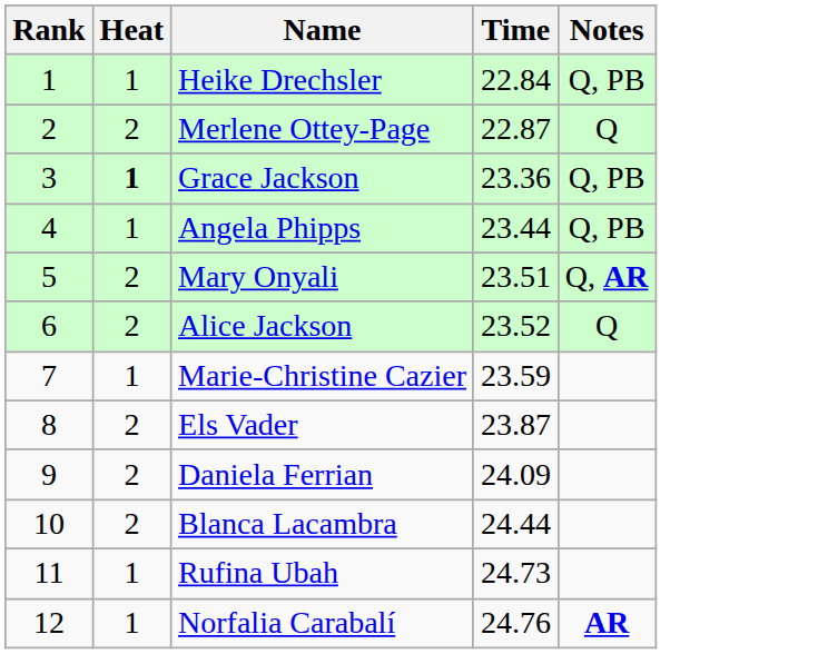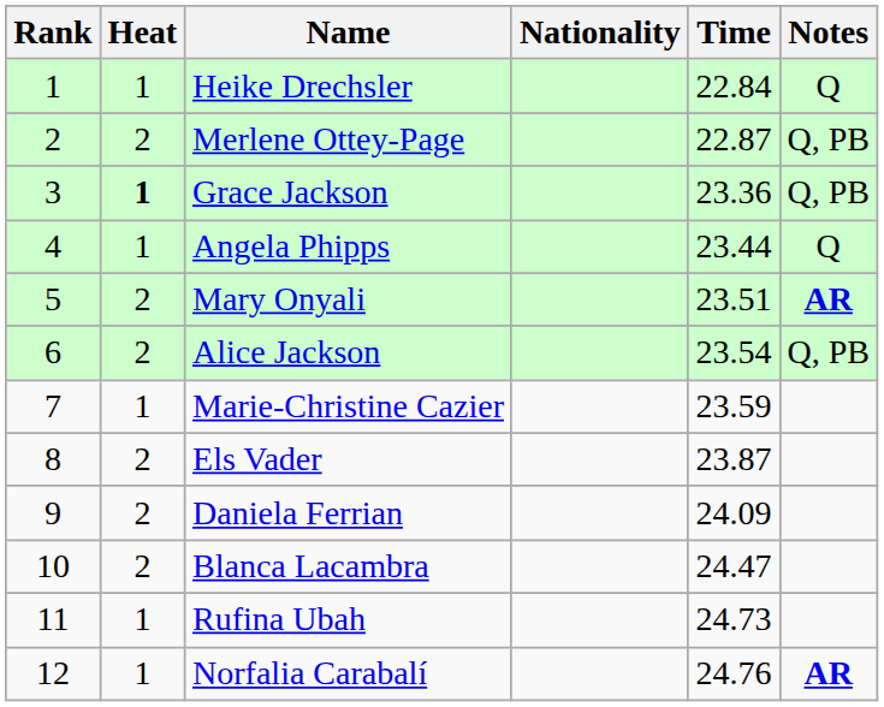+ column: Nationality
Heike Drechsler | Notes: Q, PB -> Q
Merlene Ottey-Page | Notes: Q -> Q, PB
Angela Phipps | Notes: Q, PB -> Q
Mary Onyali | Notes: Q, AR -> AR
Alice Jackson | Time: 23.52 -> 23.54
Alice Jackson | Notes: Q -> Q, PB
Blanca Lacambra | Time: 24.44 -> 24.47
